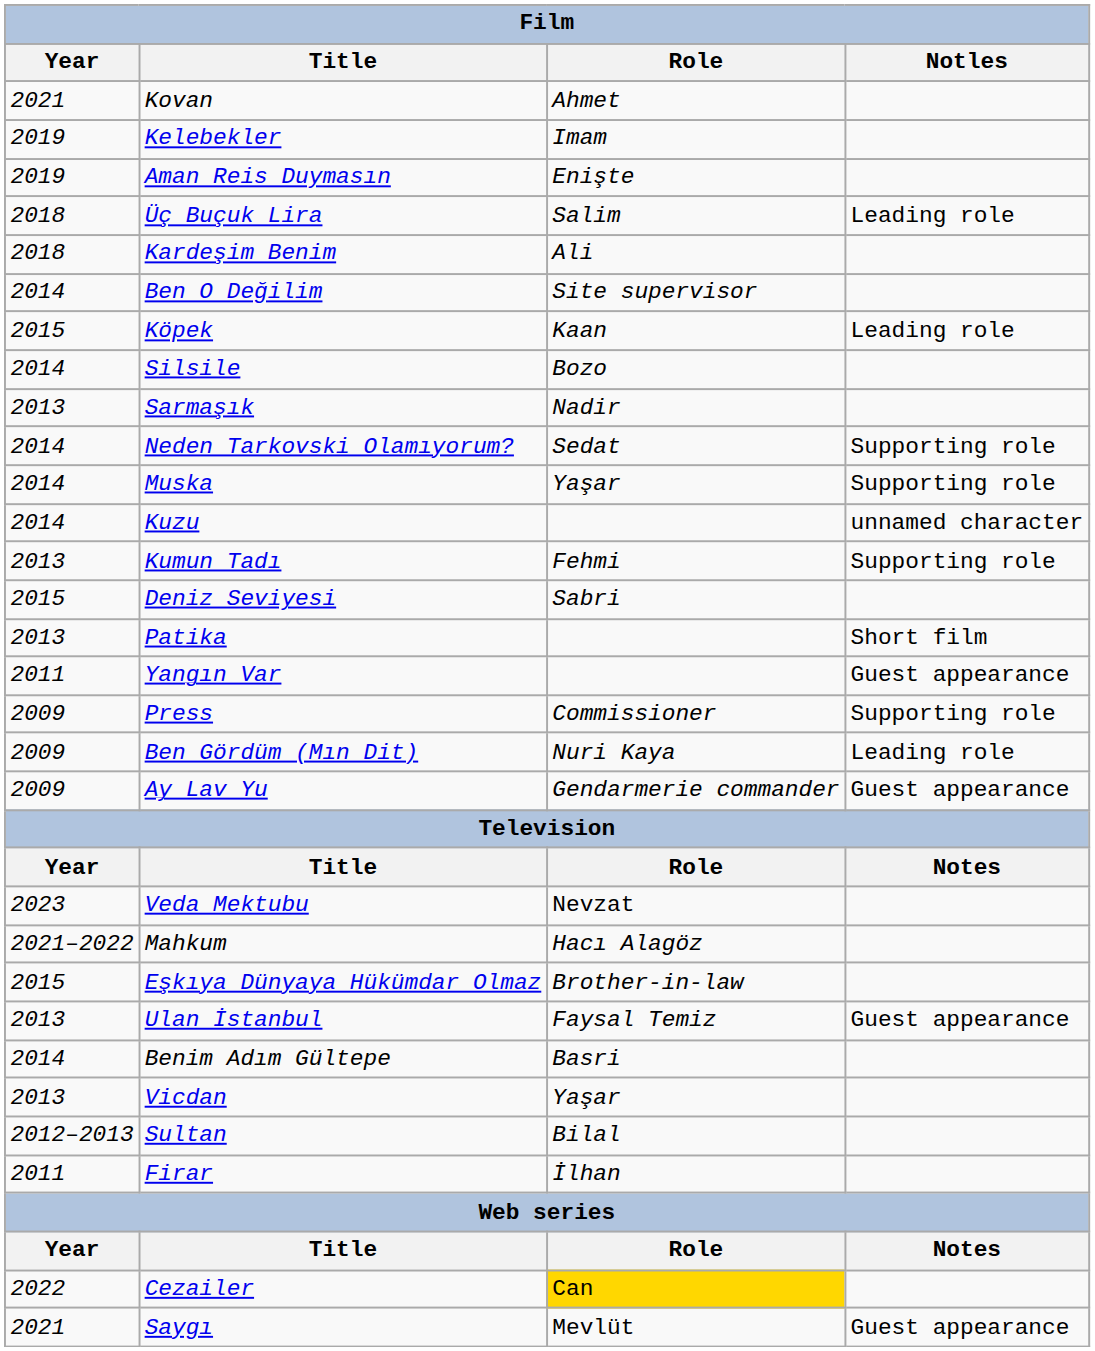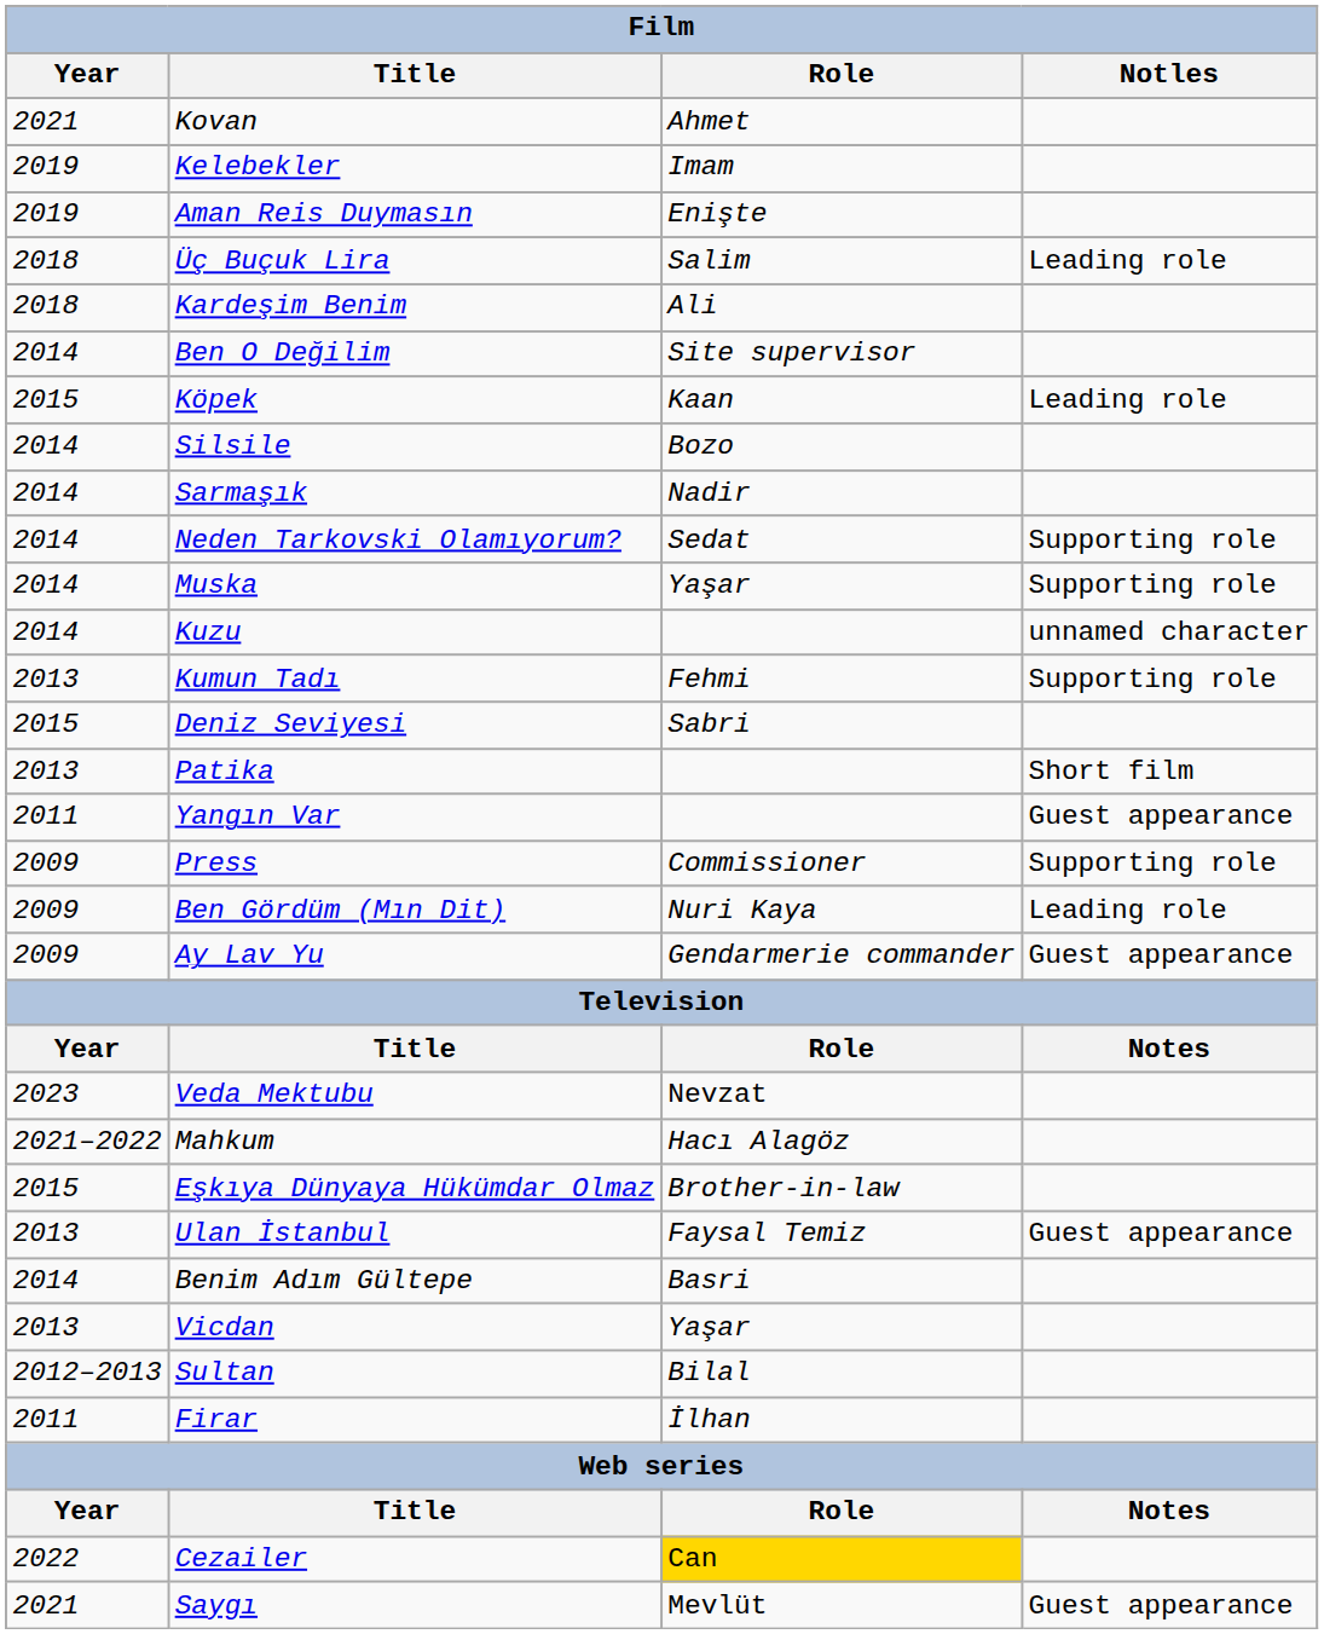Sarmaşık | Year: 2013 -> 2014
